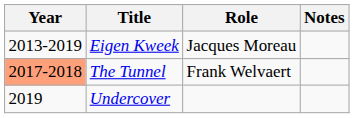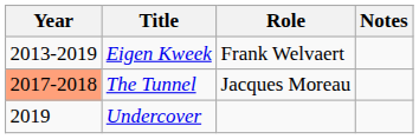Eigen Kweek | Role: Jacques Moreau -> Frank Welvaert
The Tunnel | Role: Frank Welvaert -> Jacques Moreau
